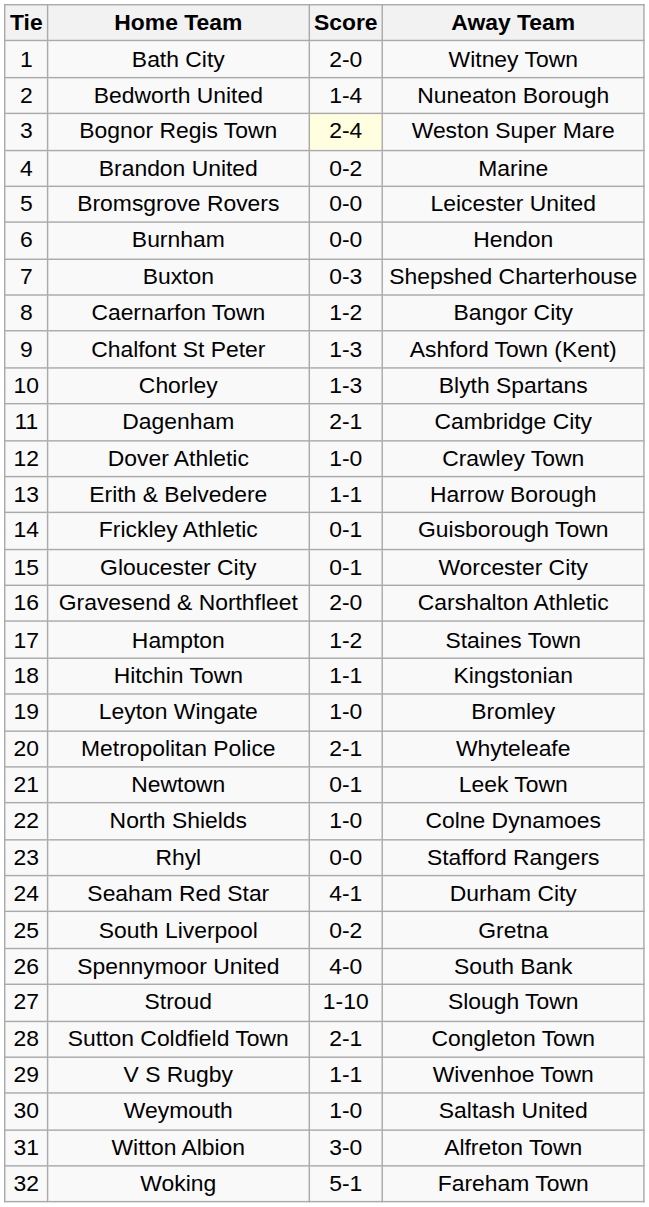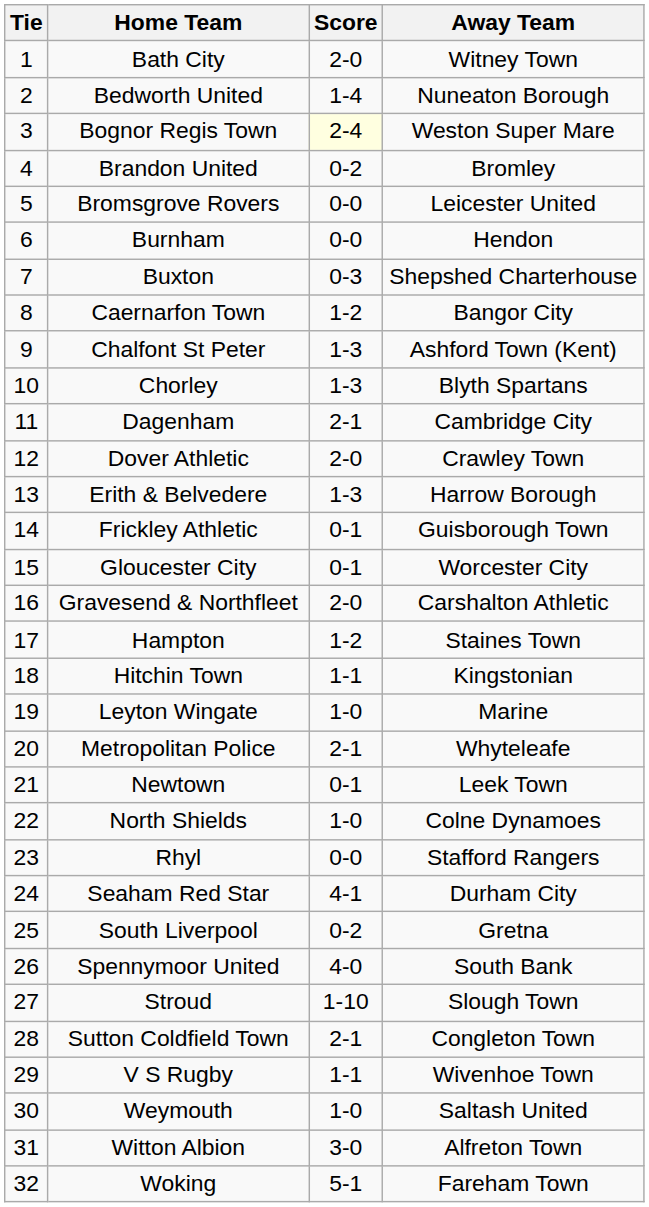Brandon United | Away Team: Marine -> Bromley
Dover Athletic | Score: 1-0 -> 2-0
Erith & Belvedere | Score: 1-1 -> 1-3
Leyton Wingate | Away Team: Bromley -> Marine
